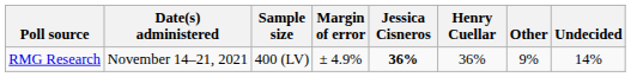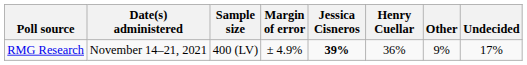RMG Research | Jessica Cisneros: 36% -> 39%
RMG Research | Undecided: 14% -> 17%
